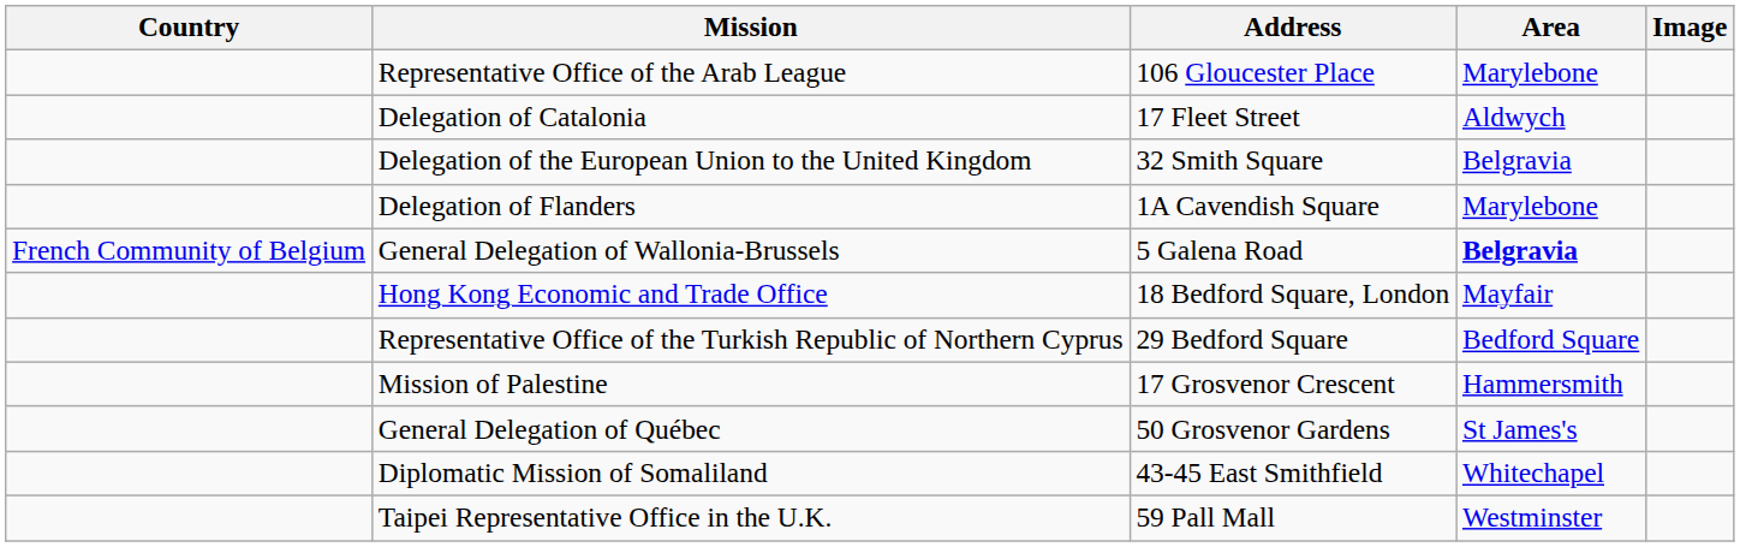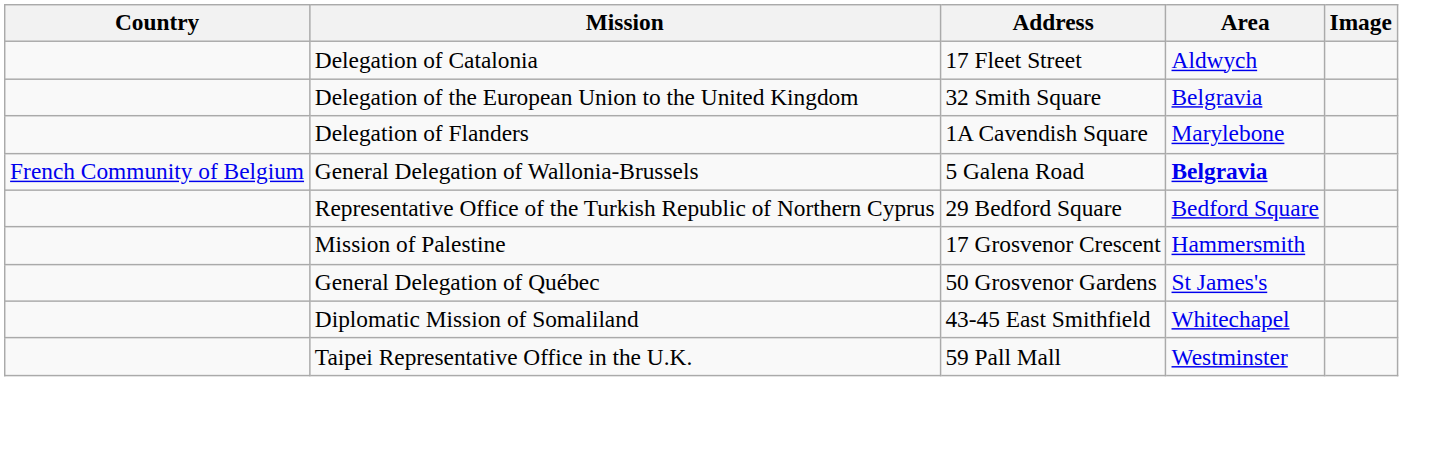- row: Representative Office of the Arab League | 106 Gloucester Place | Marylebone
- row: Hong Kong Economic and Trade Office | 18 Bedford Square, London | Mayfair
